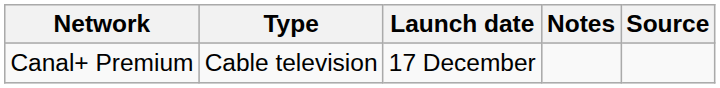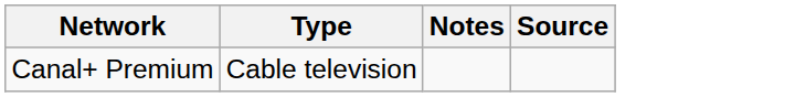- column: Launch date | 17 December
